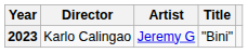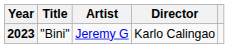columns swapped: Title <-> Director
